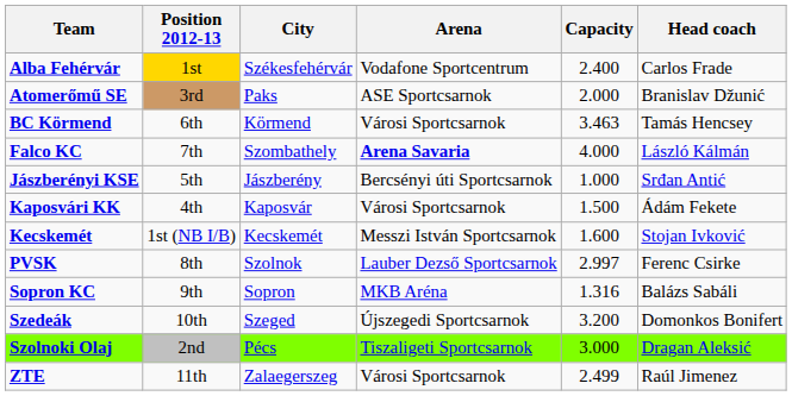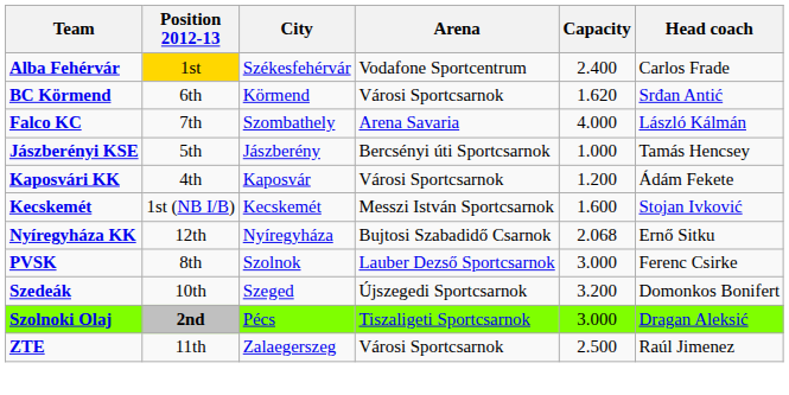- row: Atomerőmű SE | 3rd | Paks | ASE Sportcsarnok | 2.000 | Branislav Džunić
BC Körmend | Capacity: 3.463 -> 1.620
BC Körmend | Head coach: Tamás Hencsey -> Srđan Antić
Falco KC | Arena: bold -> normal
Jászberényi KSE | Head coach: Srđan Antić -> Tamás Hencsey
Kaposvári KK | Capacity: 1.500 -> 1.200
+ row: Nyíregyháza KK | 12th | Nyíregyháza | Bujtosi Szabadidő Csarnok | 2.068 | Ernő Sitku
PVSK | Capacity: 2.997 -> 3.000
- row: Sopron KC | 9th | Sopron | MKB Aréna | 1.316 | Balázs Sabáli
Szolnoki Olaj | Position 2012-13: normal -> bold
ZTE | Capacity: 2.499 -> 2.500
